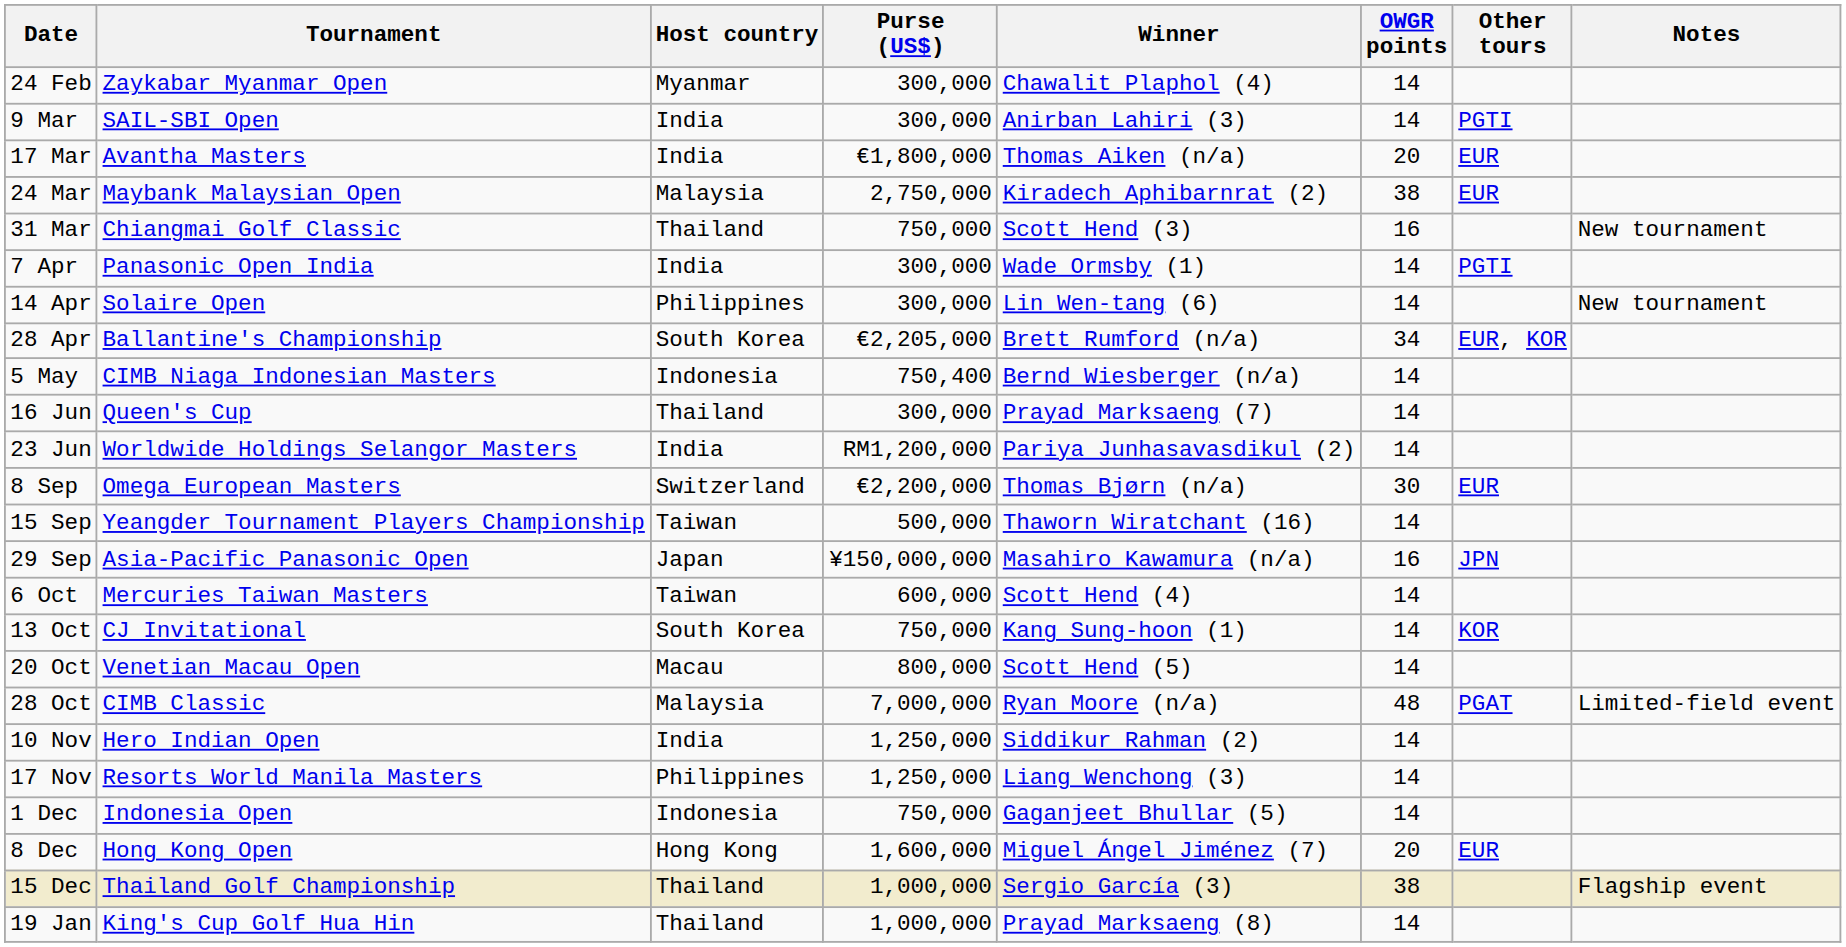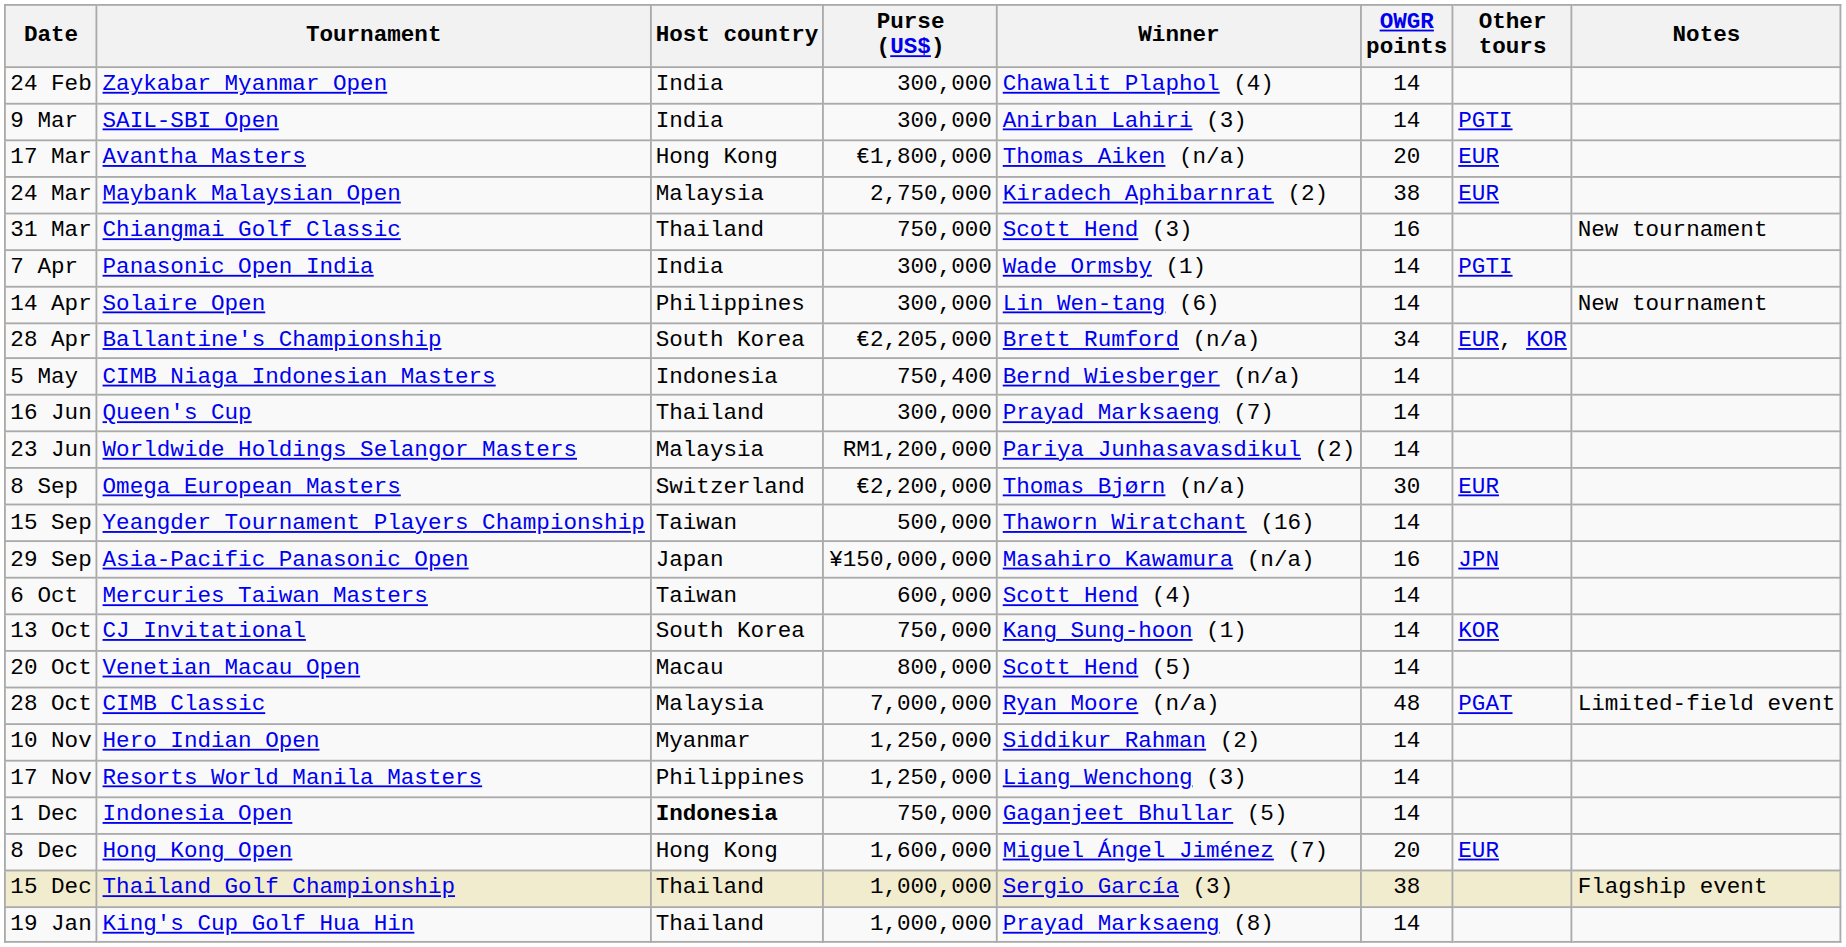24 Feb | Host country: Myanmar -> India
17 Mar | Host country: India -> Hong Kong
23 Jun | Host country: India -> Malaysia
10 Nov | Host country: India -> Myanmar
1 Dec | Host country: normal -> bold
